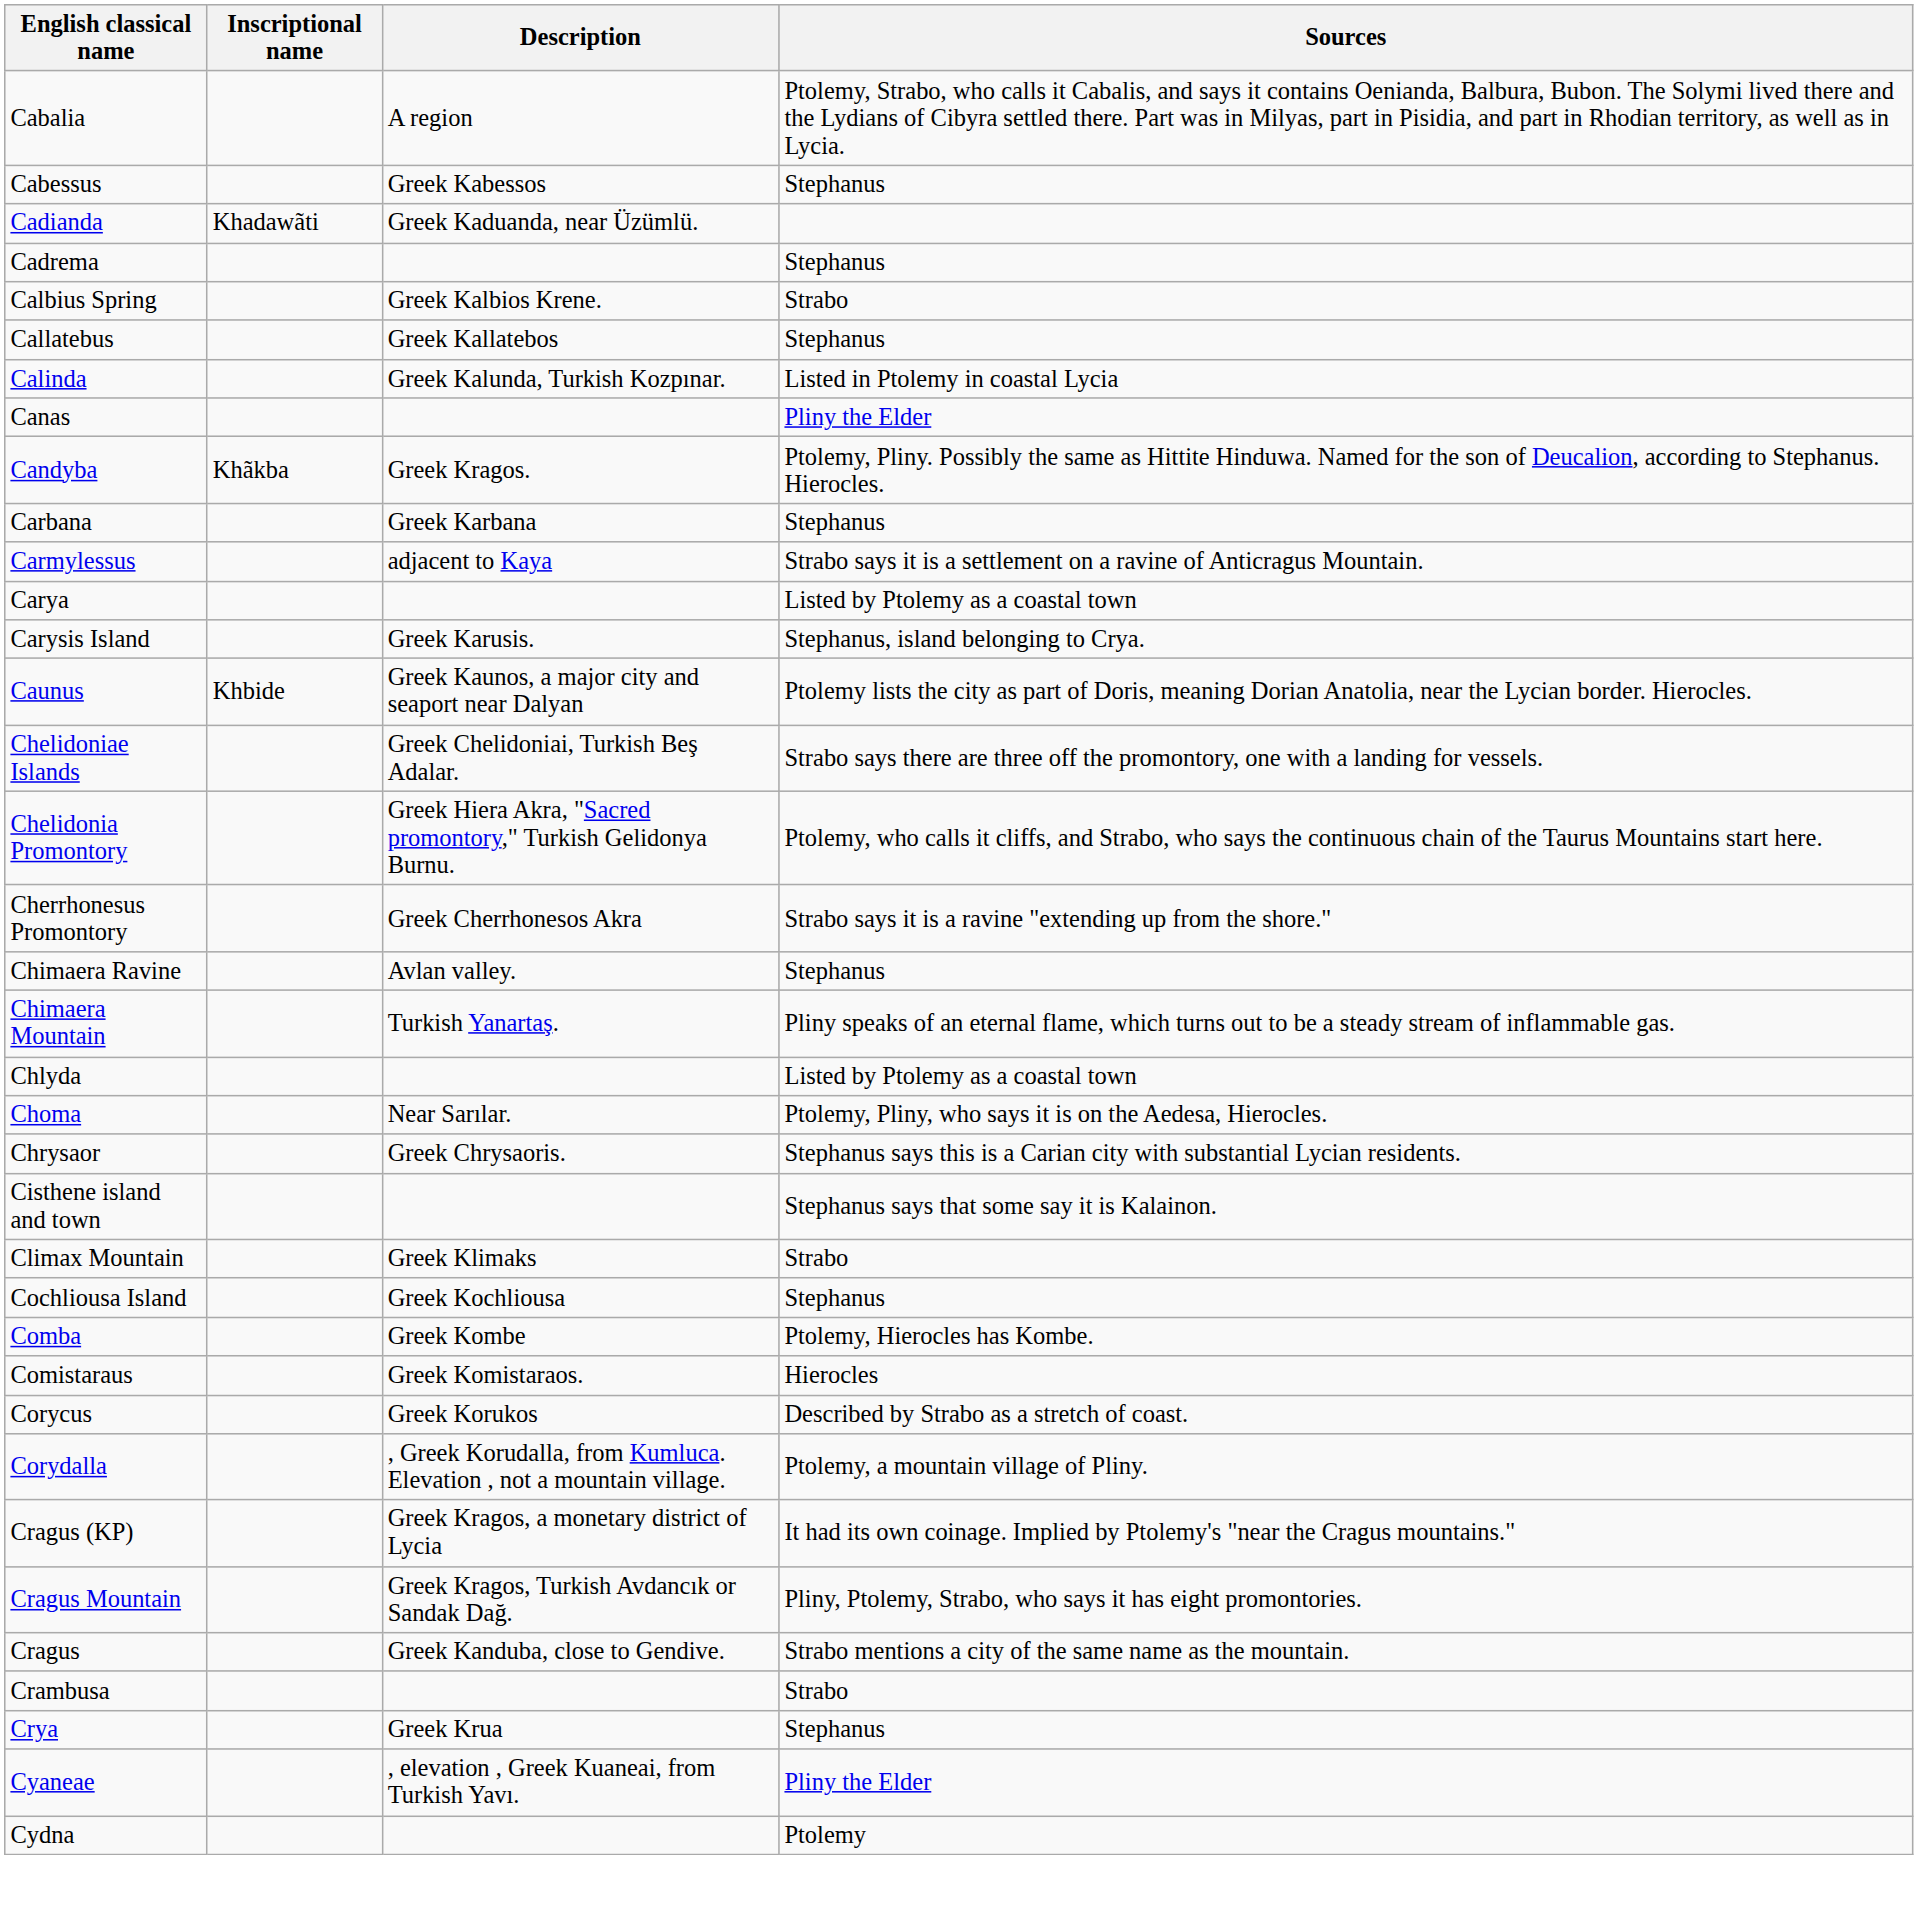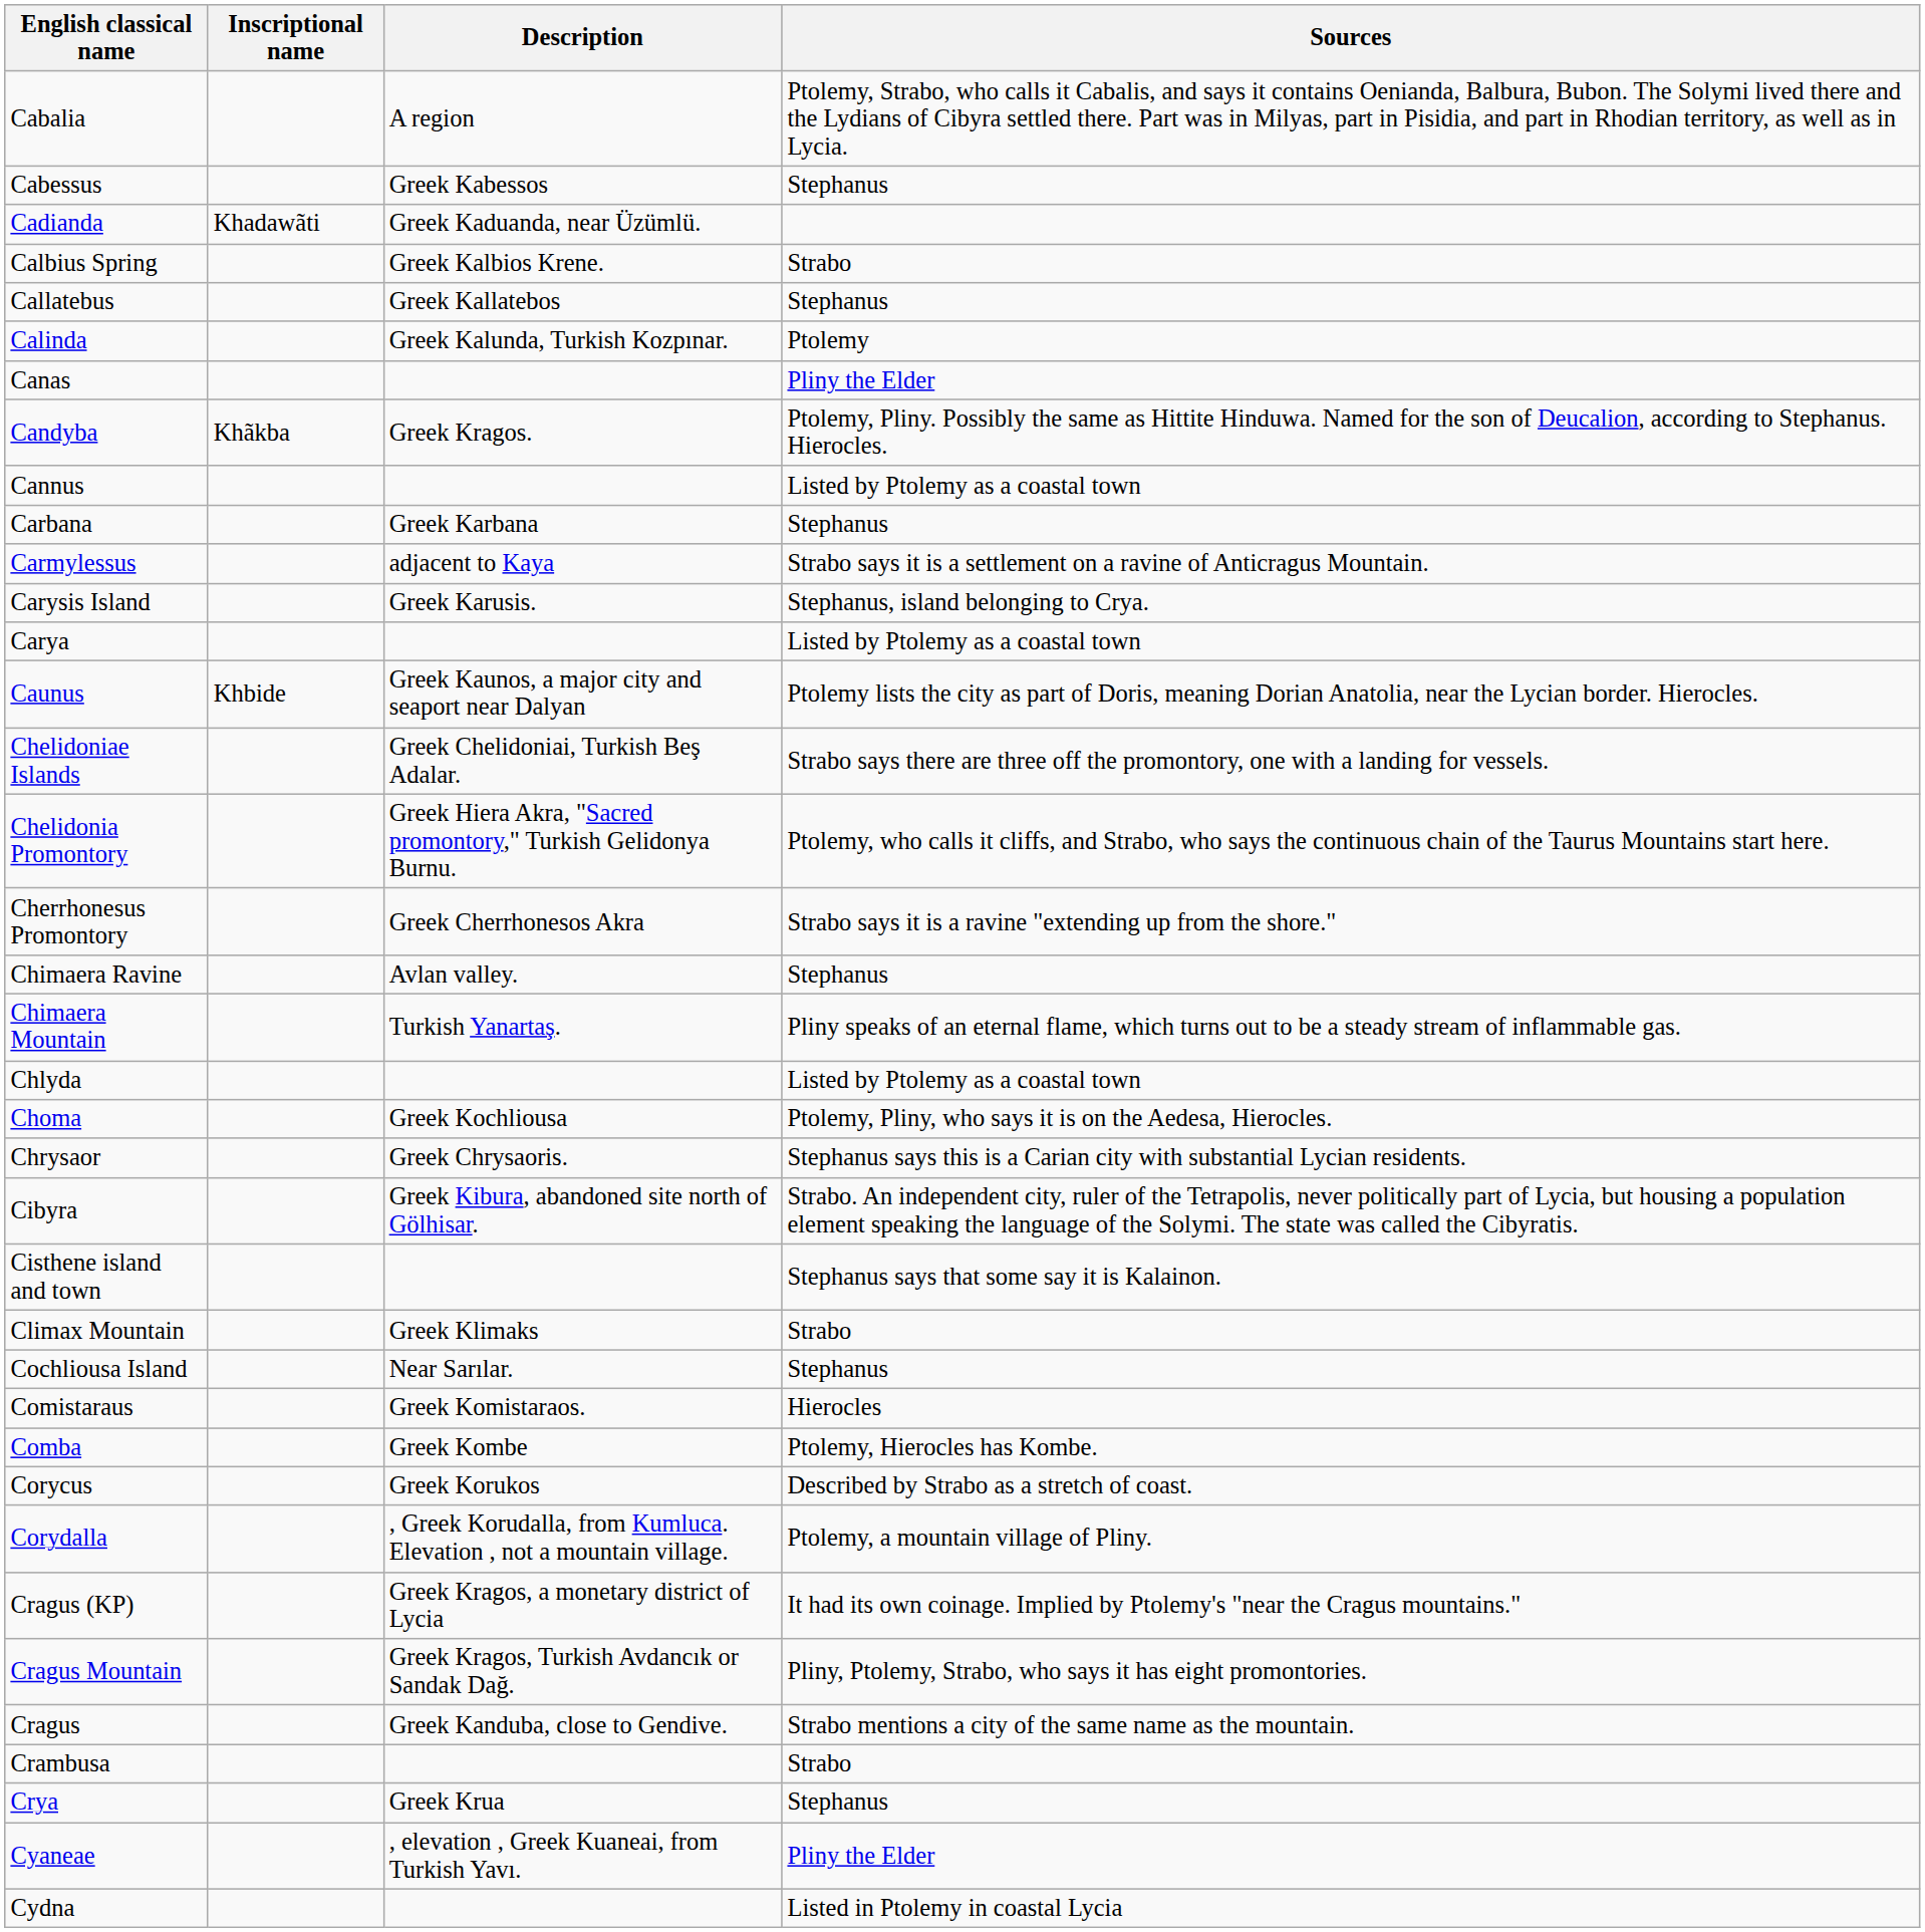- row: Cadrema | Stephanus
Calinda | Sources: Listed in Ptolemy in coastal Lycia -> Ptolemy
+ row: Cannus | Listed by Ptolemy as a coastal town
rows swapped: Carya <-> Carysis Island
Choma | Description: Near Sarılar. -> Greek Kochliousa
+ row: Cibyra | Greek Kibura, abandoned site north of Gölhisar. | Strabo. An independent city, ruler of the Tetrapolis, never politically part of Lycia, but housing a population element speaking the language of the Solymi. The state was called the Cibyratis.
Cochliousa Island | Description: Greek Kochliousa -> Near Sarılar.
rows swapped: Comba <-> Comistaraus
Cydna | Sources: Ptolemy -> Listed in Ptolemy in coastal Lycia
